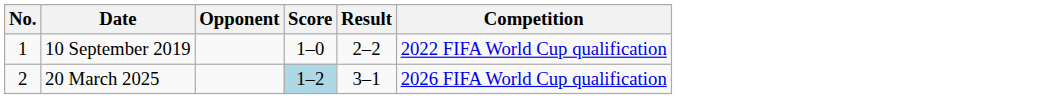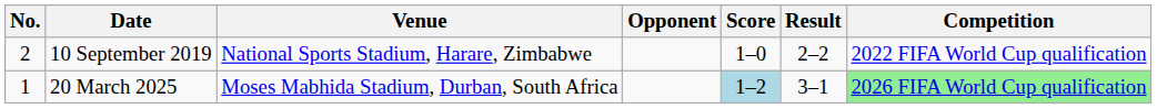+ column: Venue | National Sports Stadium, Harare, Zimbabwe | Moses Mabhida Stadium, Durban, South Africa
10 September 2019 | No.: 1 -> 2
20 March 2025 | No.: 2 -> 1
20 March 2025 | Competition: no background -> lightgreen background
